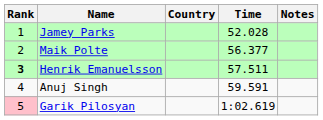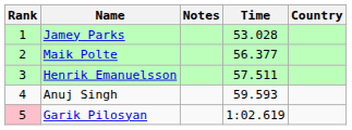columns swapped: Country <-> Notes
Jamey Parks | Time: 52.028 -> 53.028
Henrik Emanuelsson | Rank: bold -> normal
Anuj Singh | Time: 59.591 -> 59.593
